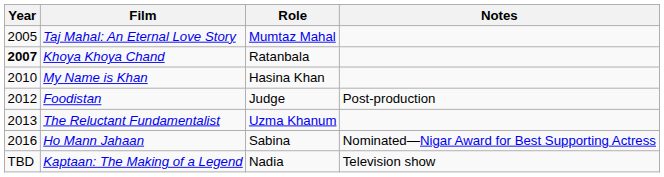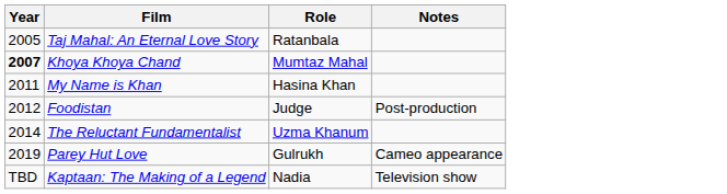Taj Mahal: An Eternal Love Story | Role: Mumtaz Mahal -> Ratanbala
Khoya Khoya Chand | Role: Ratanbala -> Mumtaz Mahal
My Name is Khan | Year: 2010 -> 2011
The Reluctant Fundamentalist | Year: 2013 -> 2014
- row: 2016 | Ho Mann Jahaan | Sabina | Nominated—Nigar Award for Best Supporting Actress
+ row: 2019 | Parey Hut Love | Gulrukh | Cameo appearance
